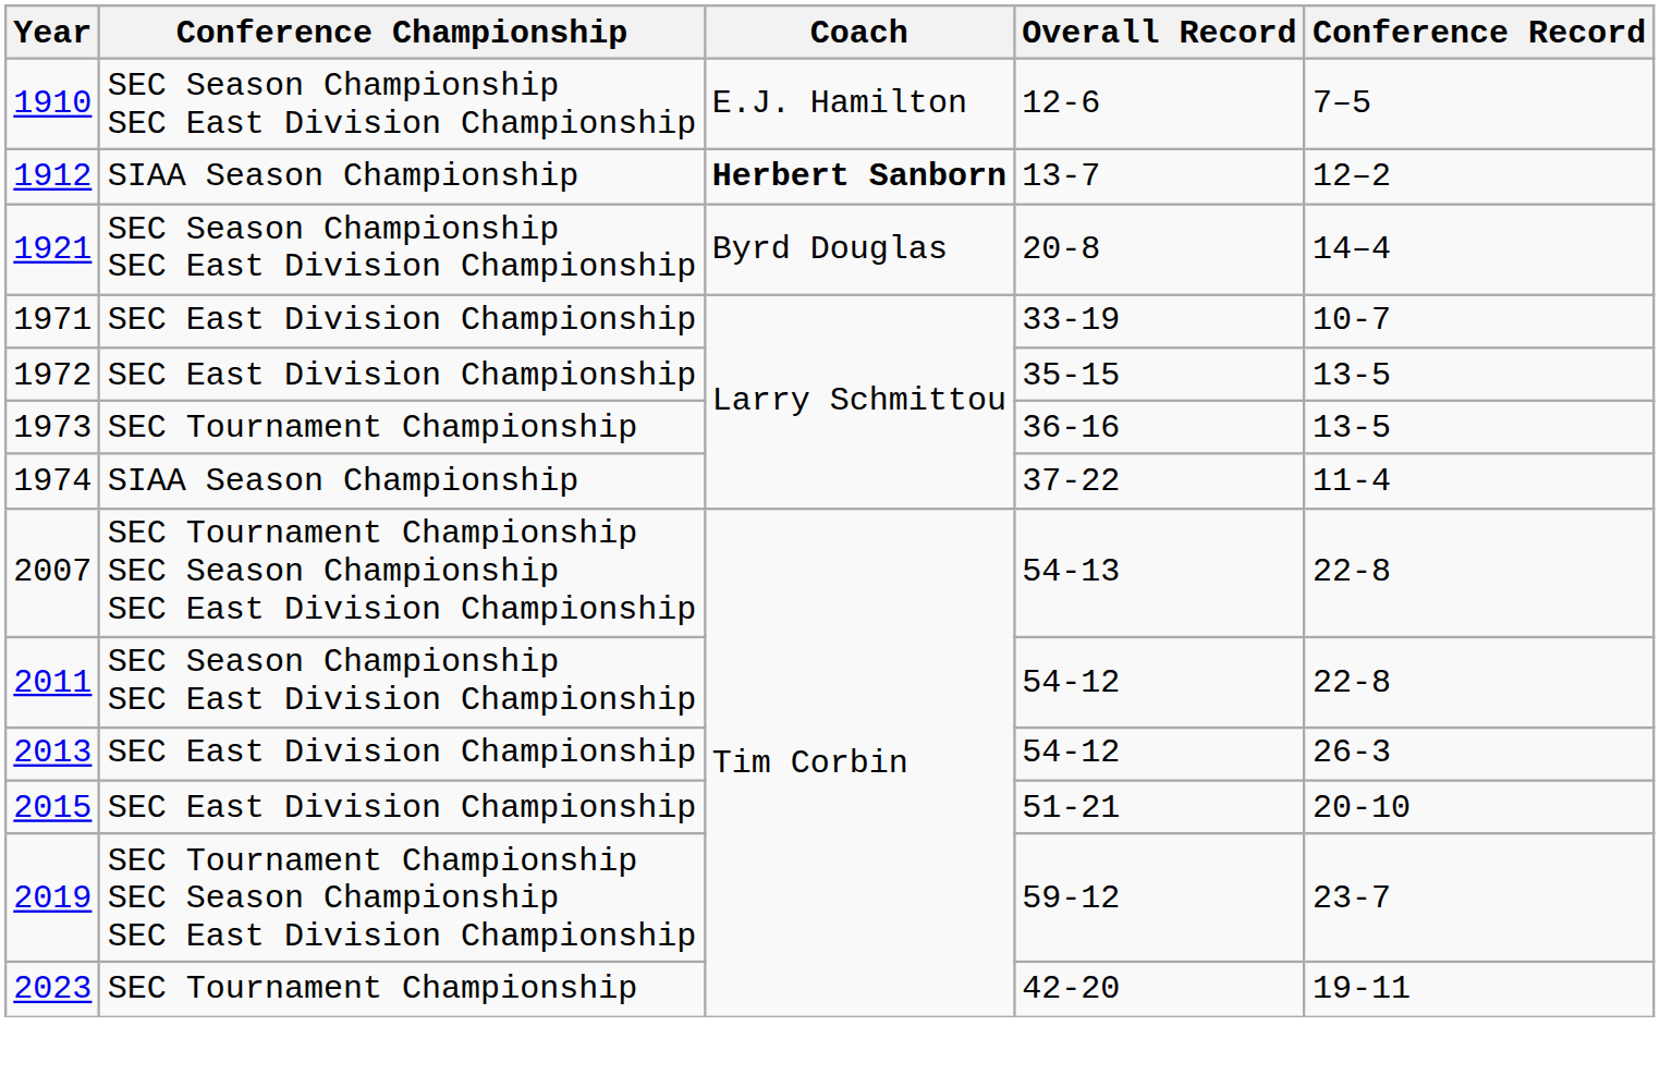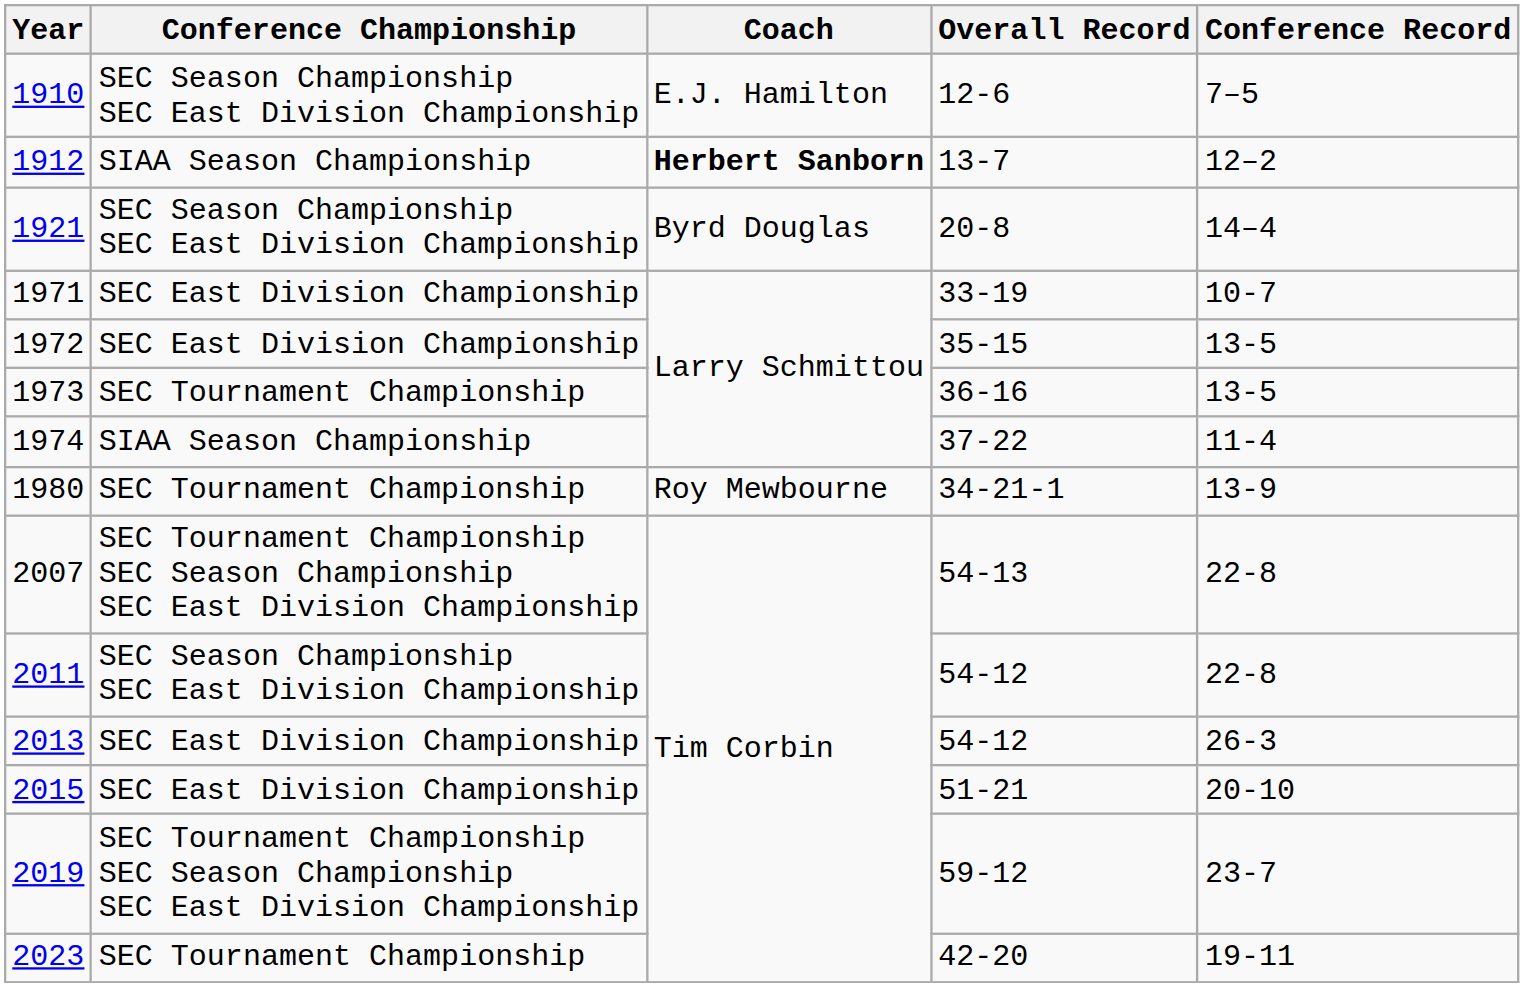+ row: 1980 | SEC Tournament Championship | Roy Mewbourne | 34-21-1 | 13-9
